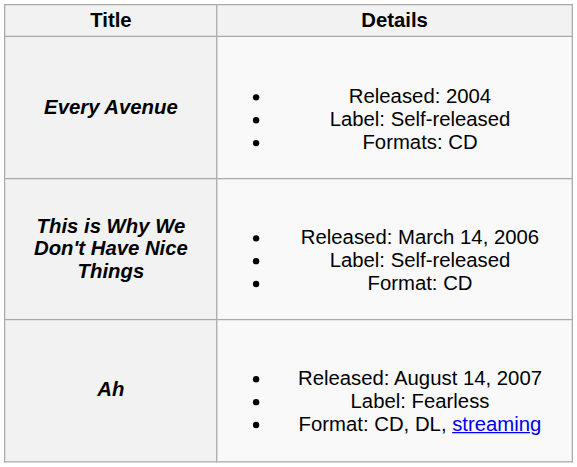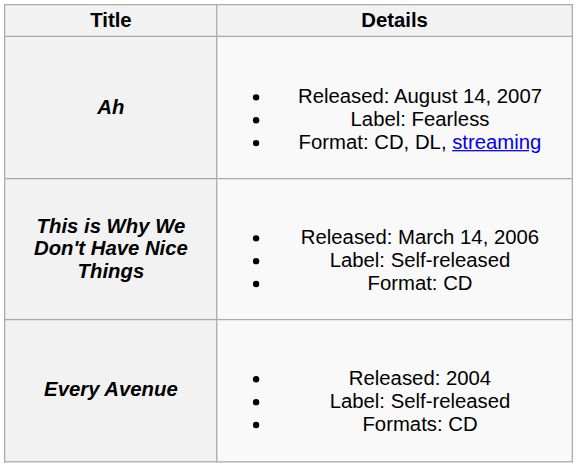rows swapped: Every Avenue <-> Ah
